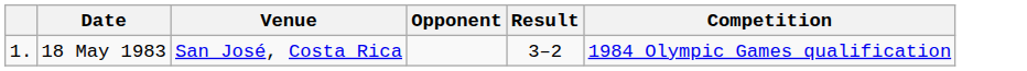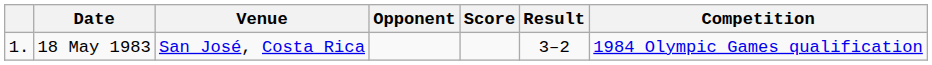+ column: Score
